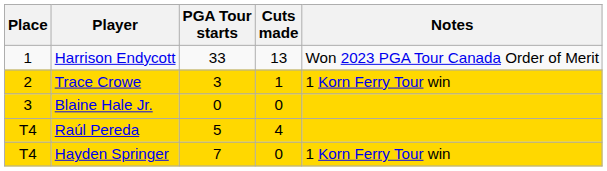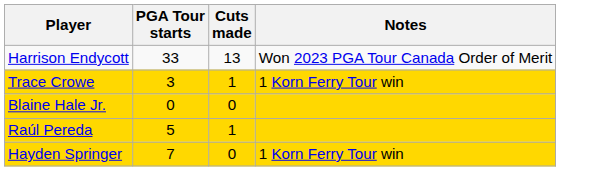- column: Place | 1 | 2 | 3 | T4 | T4
Raúl Pereda | Cuts made: 4 -> 1
